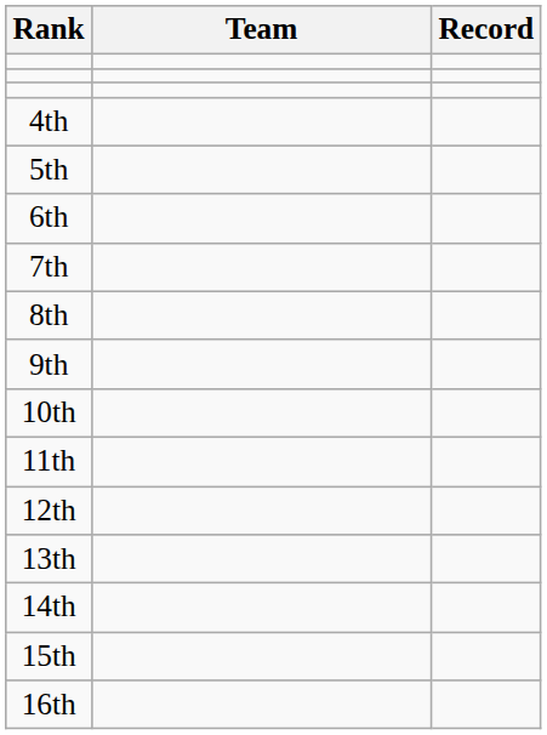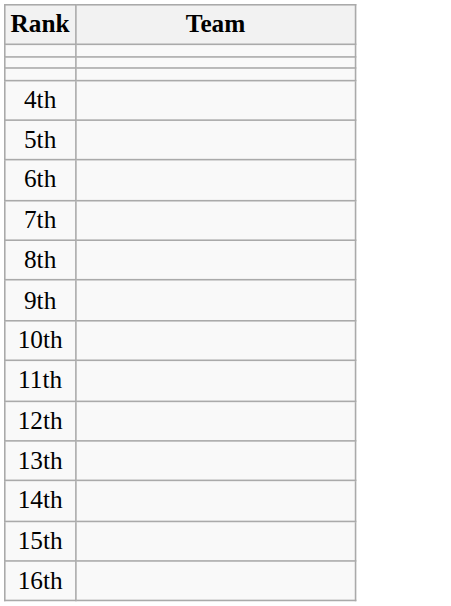- column: Record
